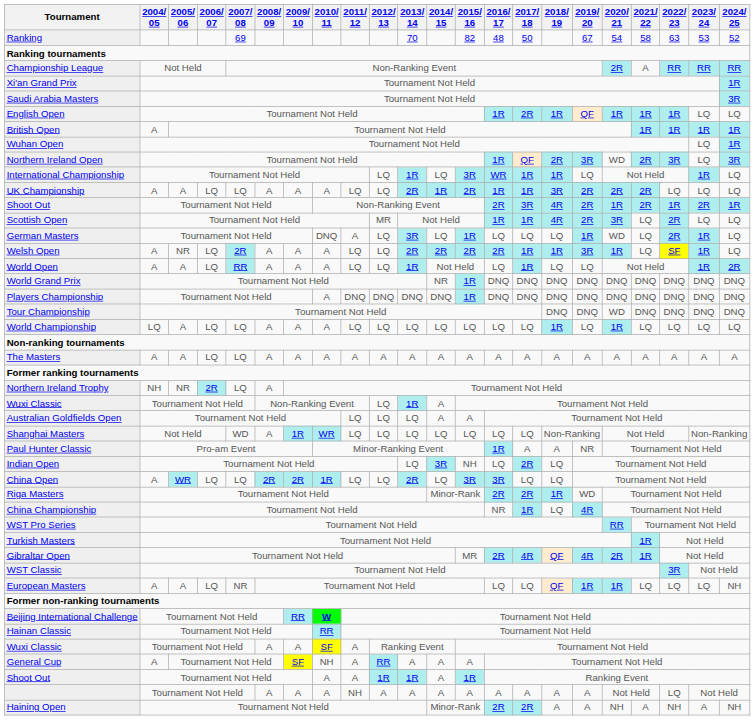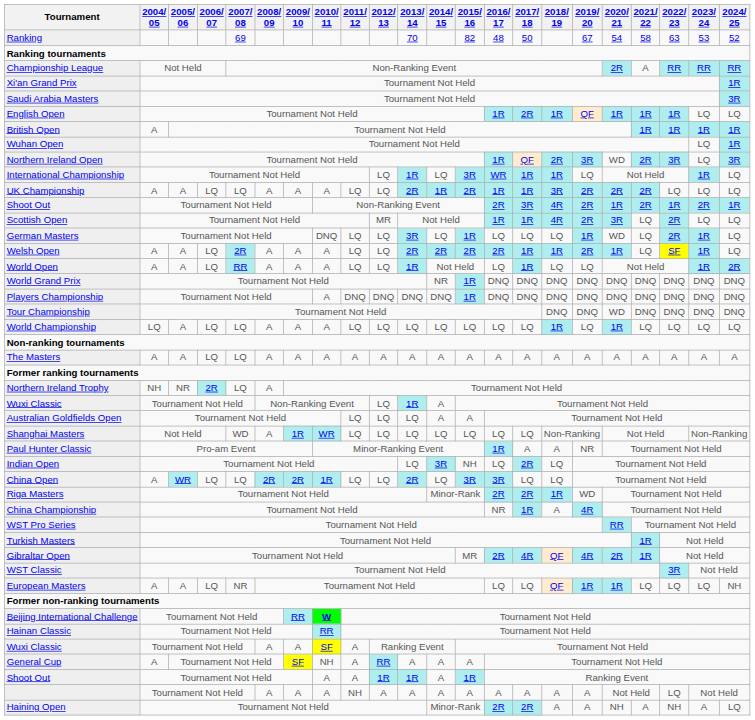German Masters | 2011/ 12: A -> LQ
Welsh Open | 2005/ 06: NR -> A
Welsh Open | 2019/ 20: 3R -> 2R
China Championship | 2018/ 19: LQ -> A
Haining Open | 2024/ 25: NH -> LQ
